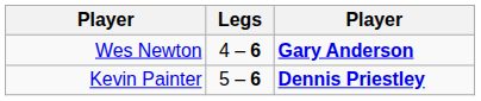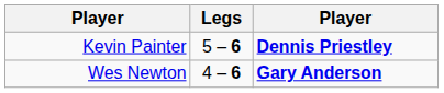rows swapped: Kevin Painter <-> Wes Newton
